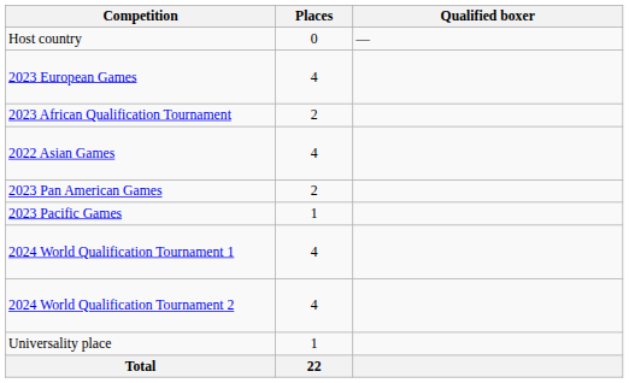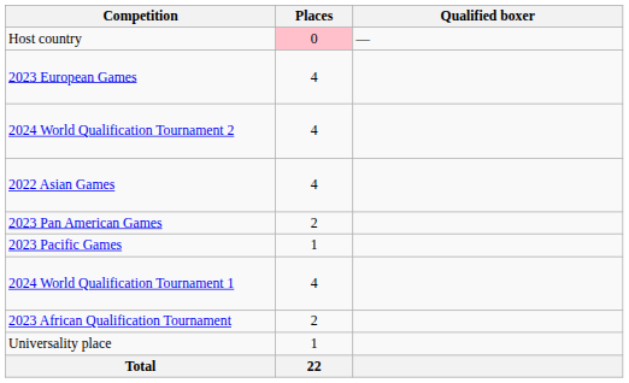Host country | Places: no background -> pink background
rows swapped: 2023 African Qualification Tournament <-> 2024 World Qualification Tournament 2
